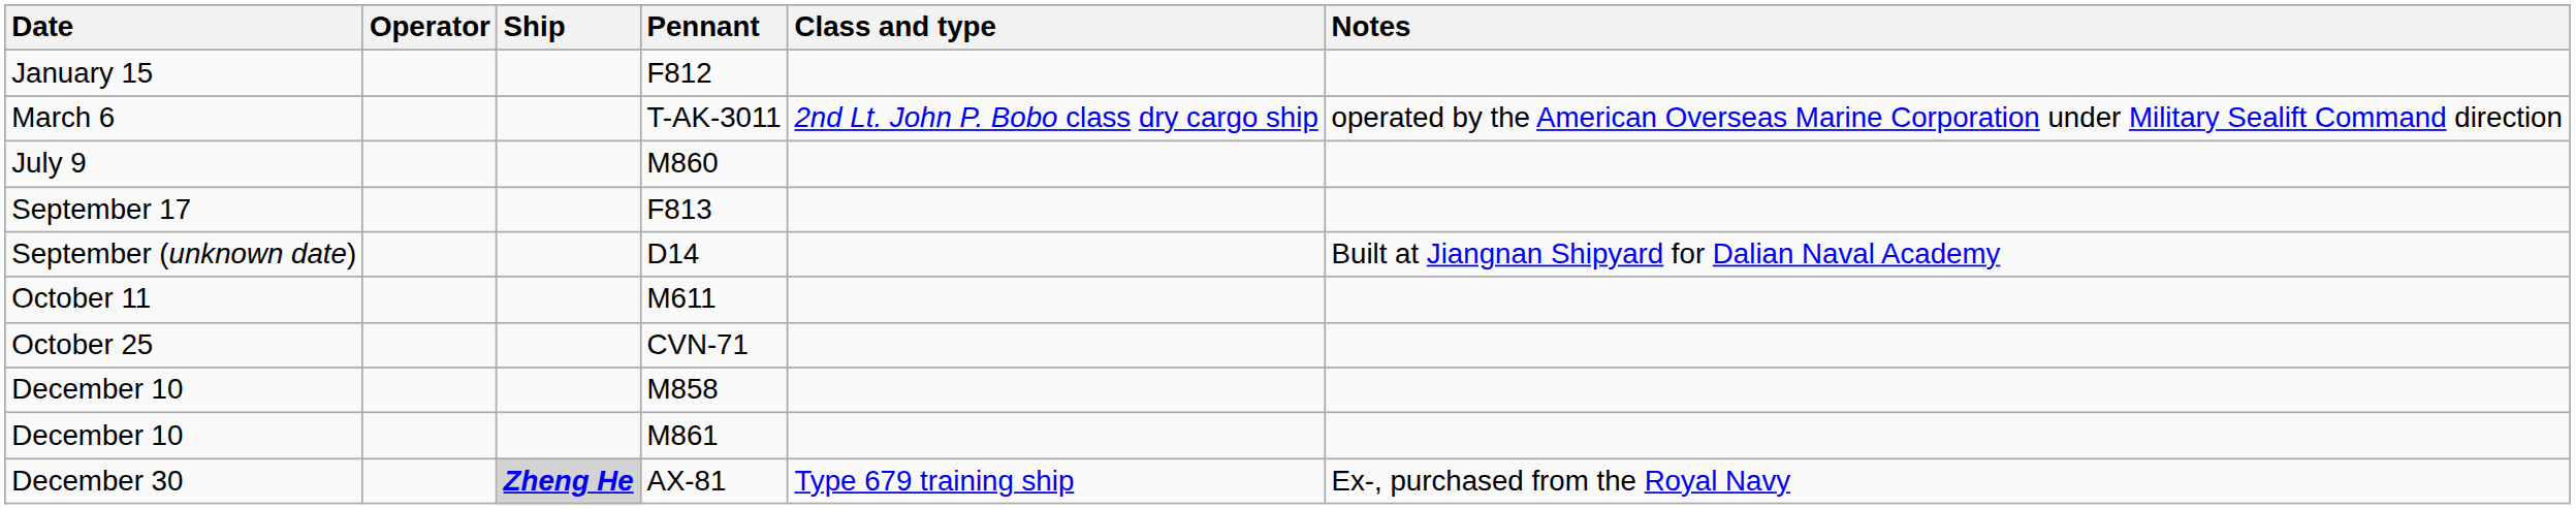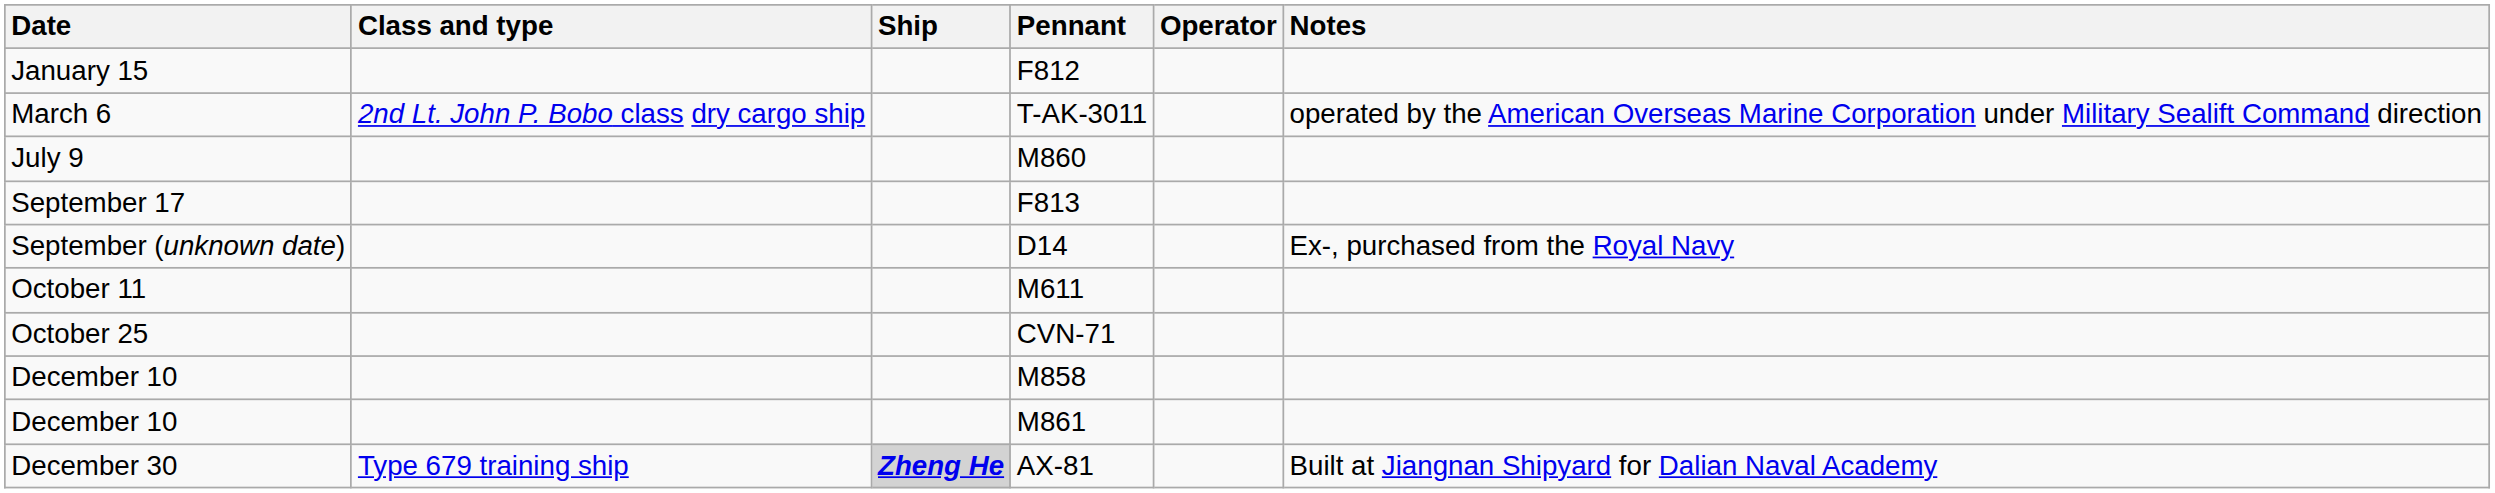columns swapped: Operator <-> Class and type
September (unknown date) | Notes: Built at Jiangnan Shipyard for Dalian Naval Academy -> Ex-, purchased from the Royal Navy
December 30 | Notes: Ex-, purchased from the Royal Navy -> Built at Jiangnan Shipyard for Dalian Naval Academy
